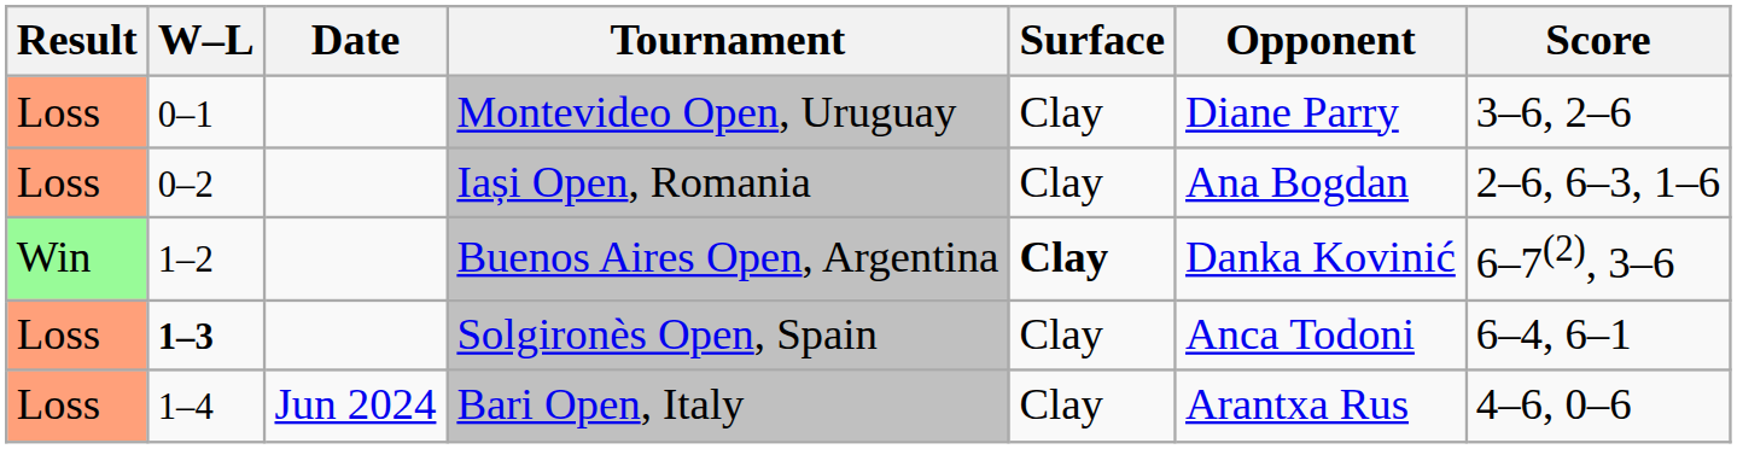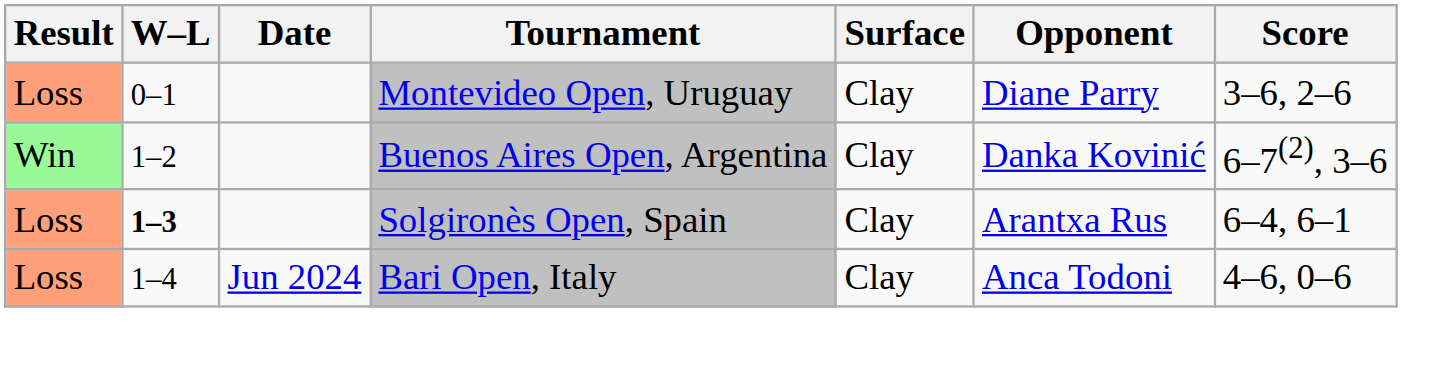- row: Loss | 0–2 | Iași Open, Romania | Clay | Ana Bogdan | 2–6, 6–3, 1–6
Buenos Aires Open, Argentina | Surface: bold -> normal
Solgironès Open, Spain | Opponent: Anca Todoni -> Arantxa Rus
Bari Open, Italy | Opponent: Arantxa Rus -> Anca Todoni
